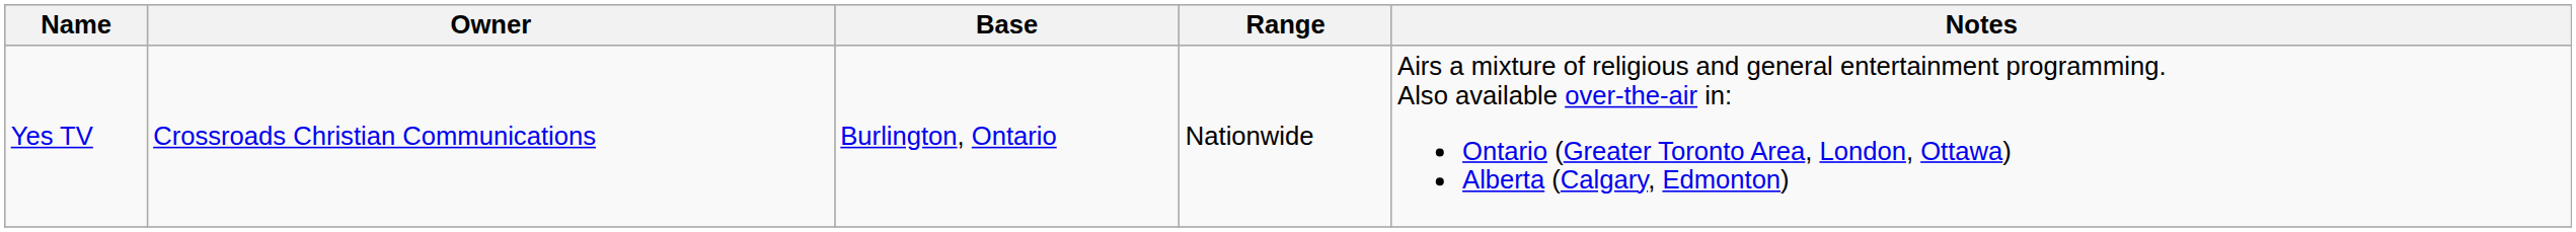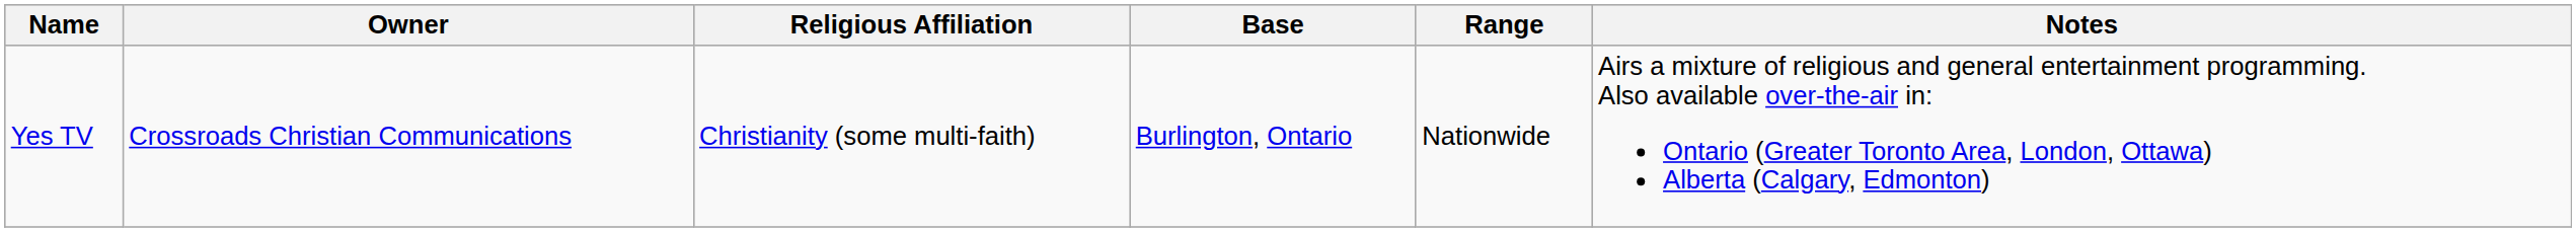+ column: Religious Affiliation | Christianity (some multi-faith)
